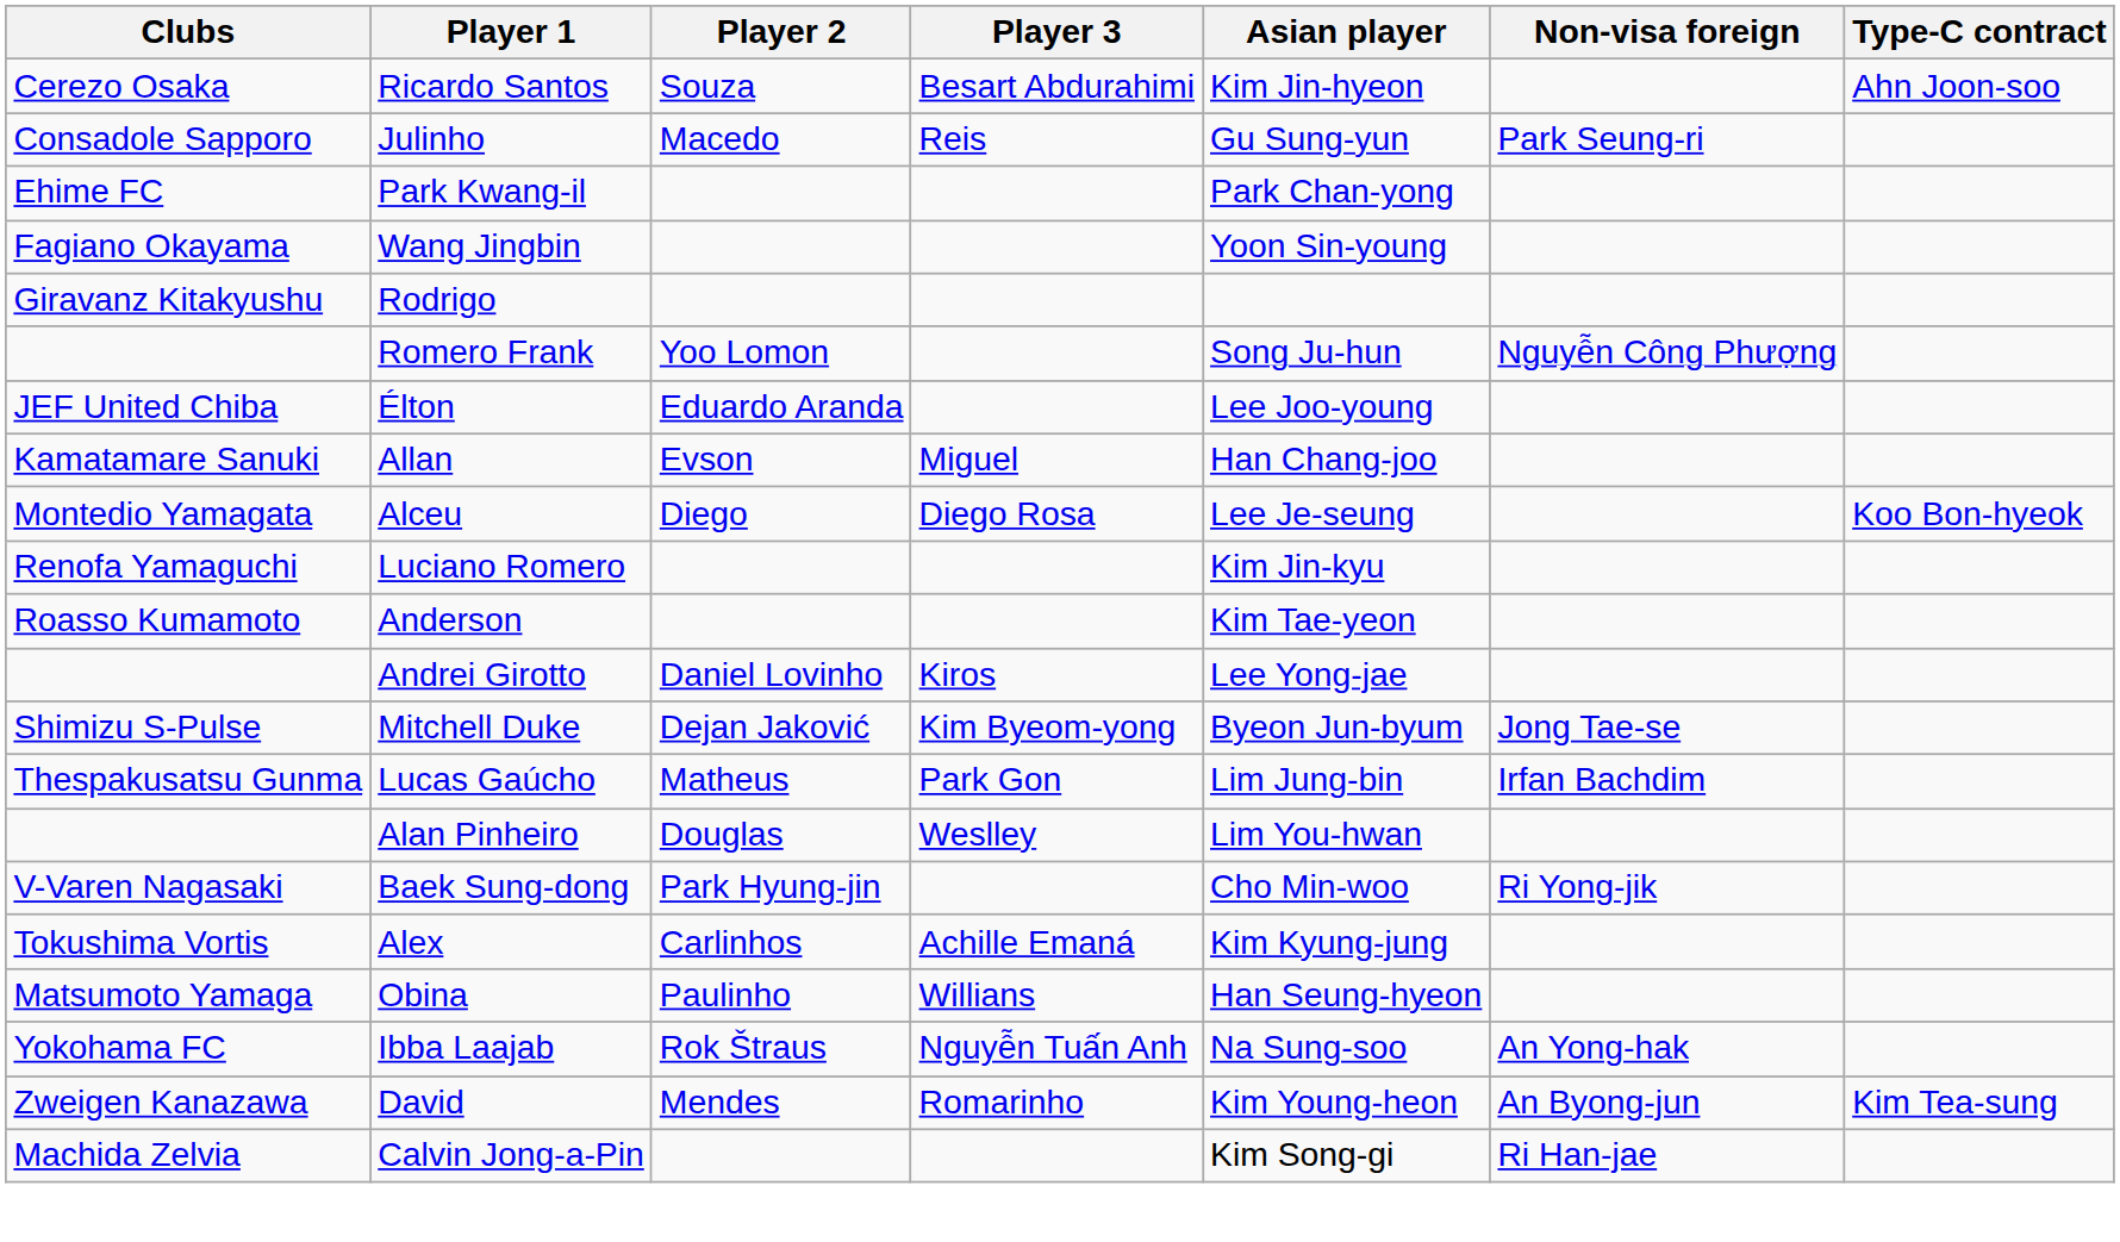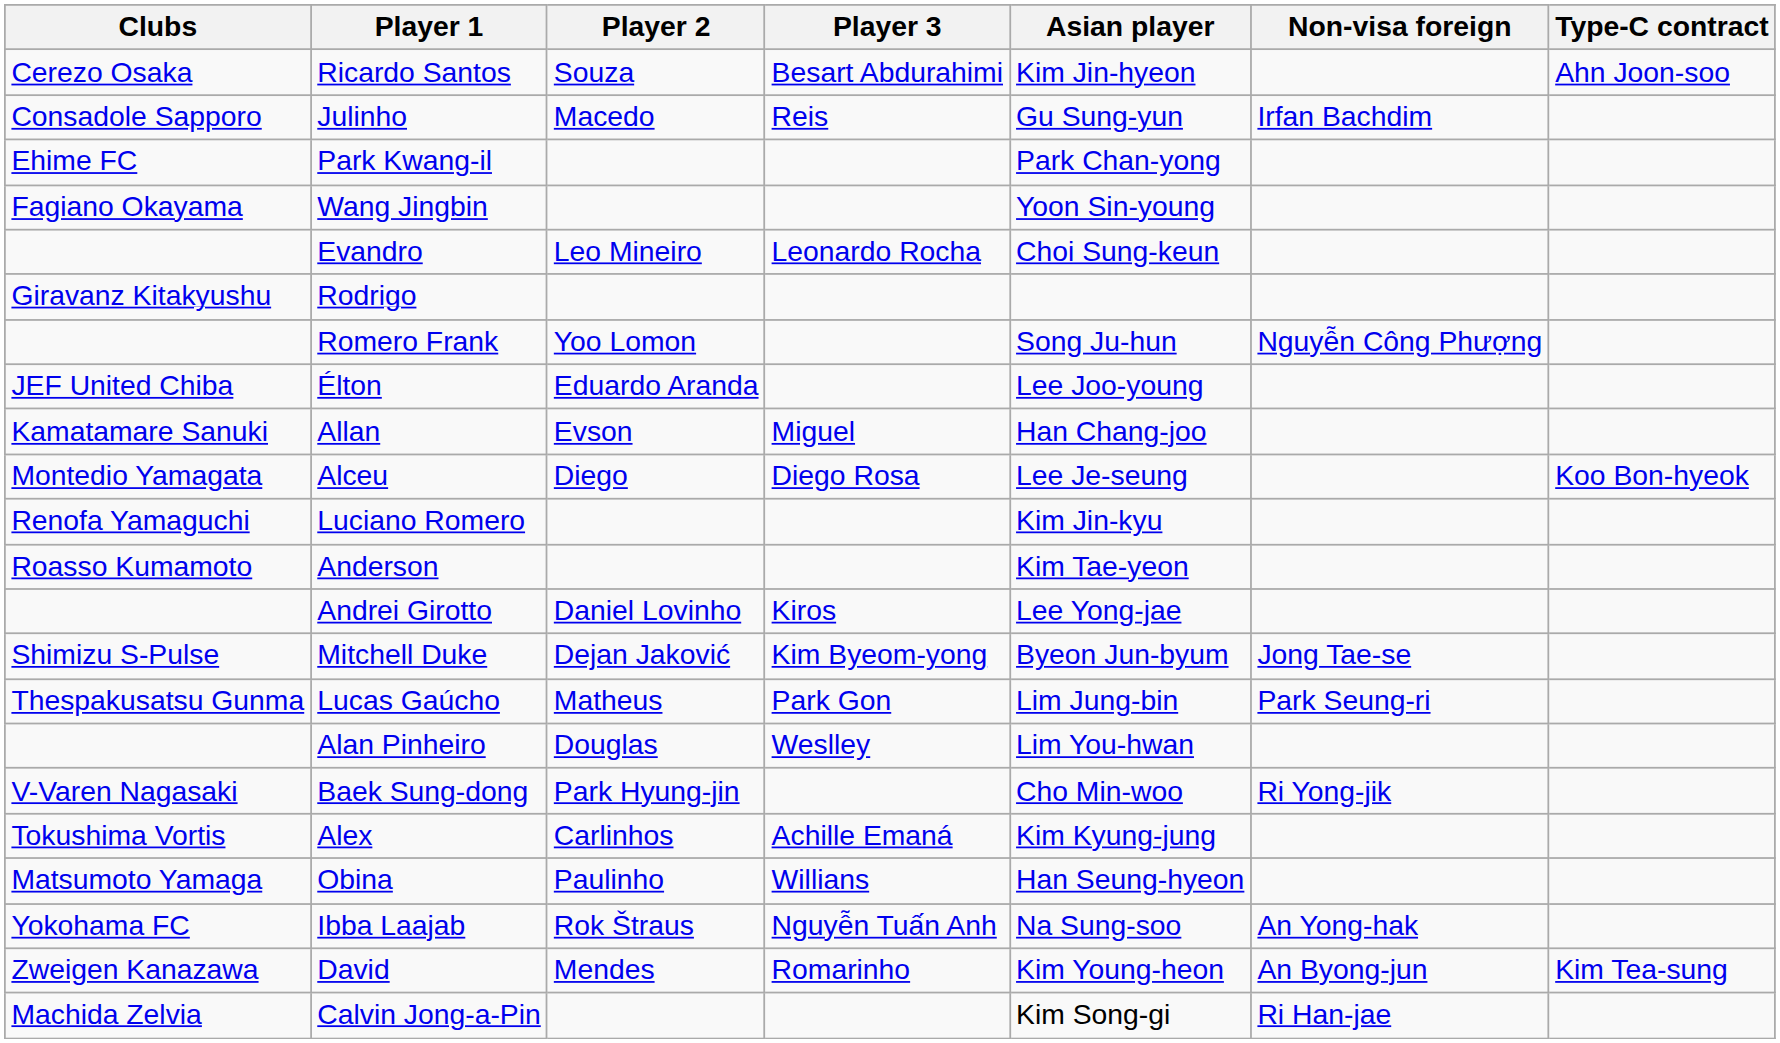Julinho | Non-visa foreign: Park Seung-ri -> Irfan Bachdim
+ row: Evandro | Leo Mineiro | Leonardo Rocha | Choi Sung-keun
Lucas Gaúcho | Non-visa foreign: Irfan Bachdim -> Park Seung-ri
